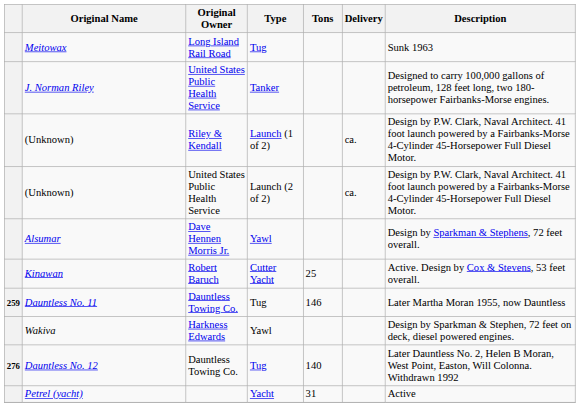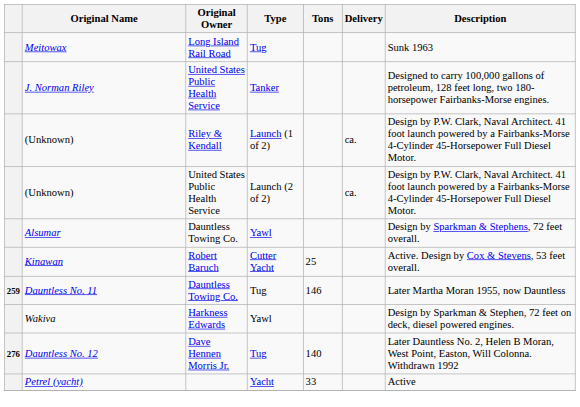Alsumar | Original Owner: Dave Hennen Morris Jr. -> Dauntless Towing Co.
Dauntless No. 12 | Original Owner: Dauntless Towing Co. -> Dave Hennen Morris Jr.
Petrel (yacht) | Tons: 31 -> 33
